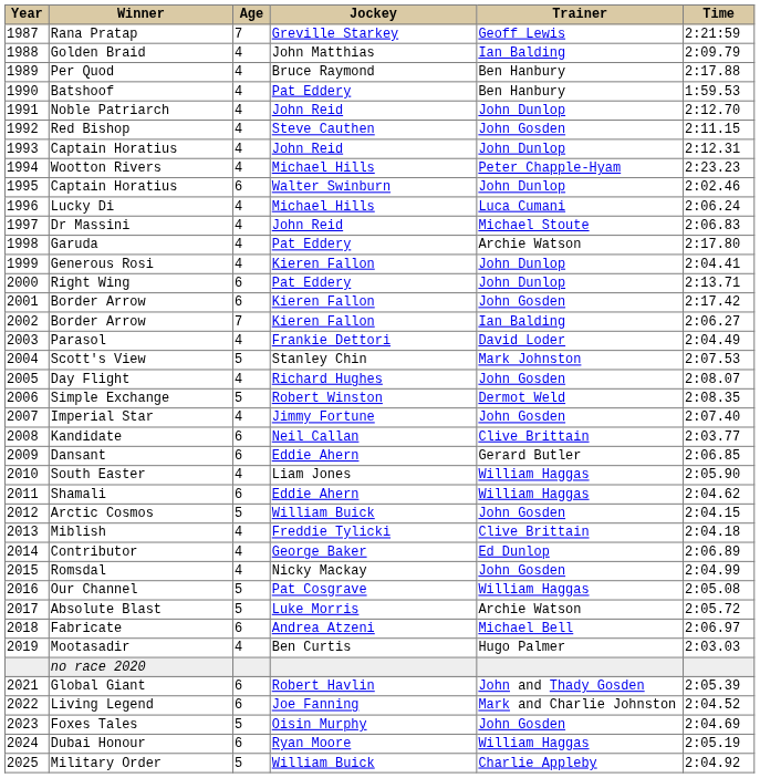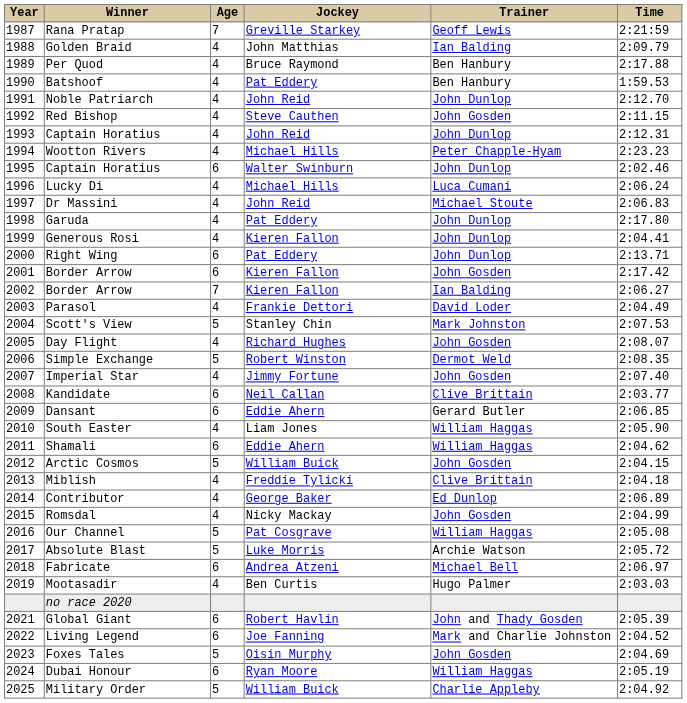Garuda | Trainer: Archie Watson -> John Dunlop
